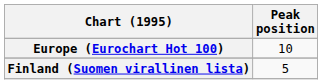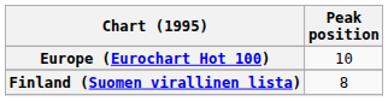Finland (Suomen virallinen lista) | Peak position: 5 -> 8
